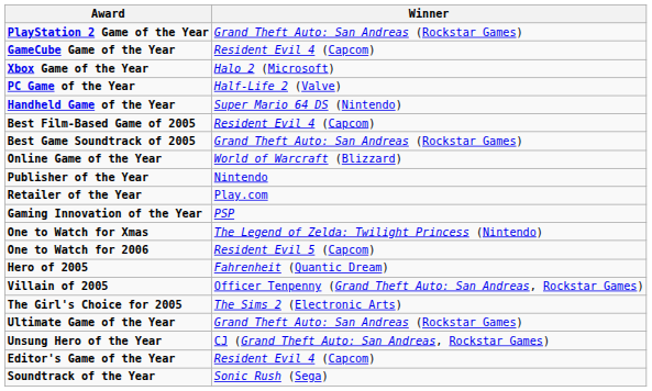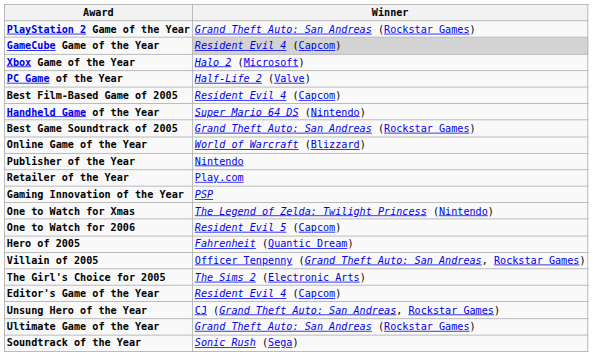GameCube Game of the Year | Winner: no background -> lightgrey background
rows swapped: Handheld Game of the Year <-> Best Film-Based Game of 2005
rows swapped: Editor's Game of the Year <-> Ultimate Game of the Year
